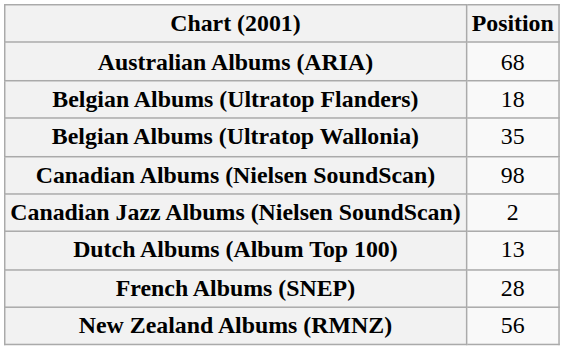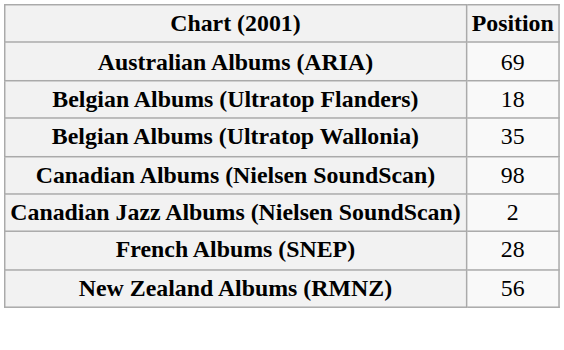Australian Albums (ARIA) | Position: 68 -> 69
- row: Dutch Albums (Album Top 100) | 13
